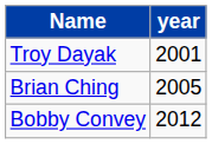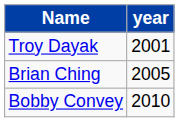Bobby Convey | year: 2012 -> 2010
